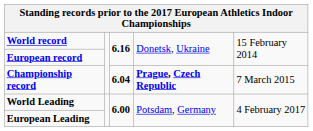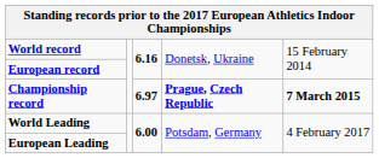Championship record | column 3: 6.04 -> 6.97
Championship record | column 5: normal -> bold
